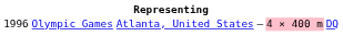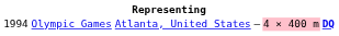Olympic Games | column 1: 1996 -> 1994
Olympic Games | column 6: normal -> bold
